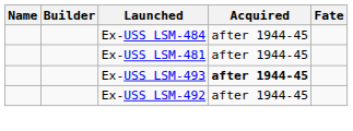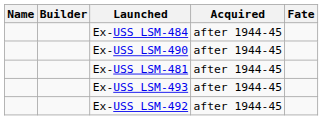+ row: Ex-USS LSM-490 | after 1944-45
Ex-USS LSM-493 | Acquired: bold -> normal
